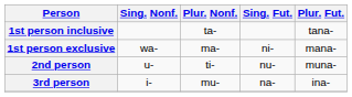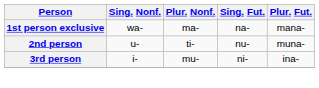- row: 1st person inclusive | ta- | tana-
1st person exclusive | Sing. Fut.: ni- -> na-
3rd person | Sing. Fut.: na- -> ni-
